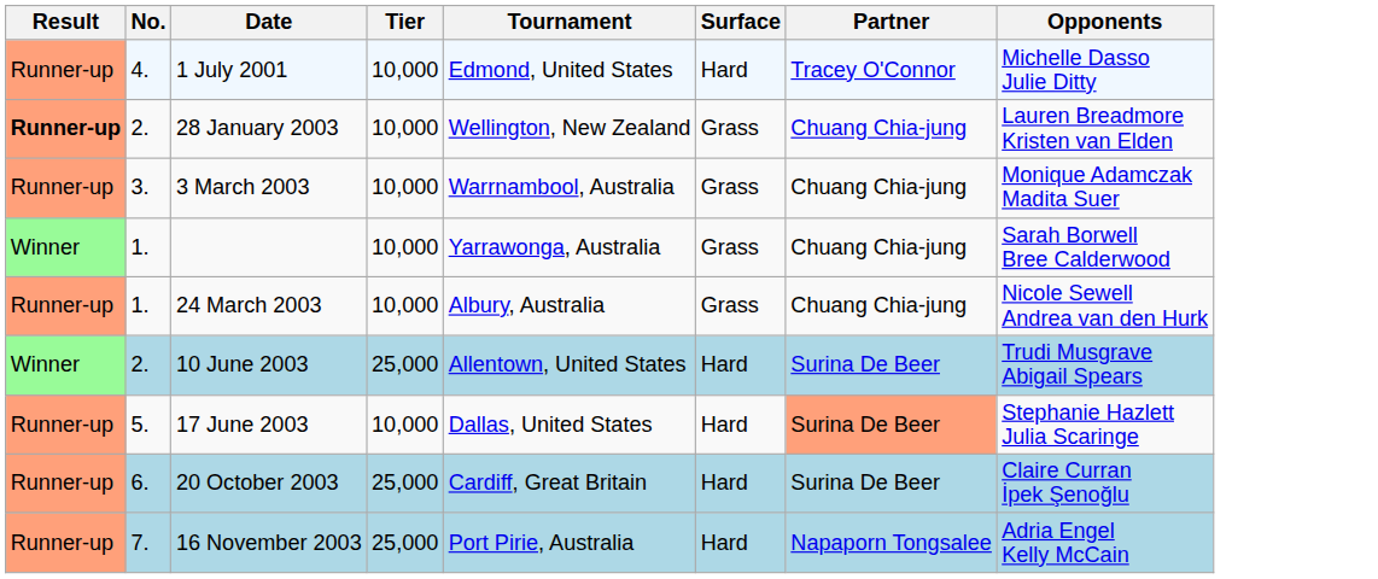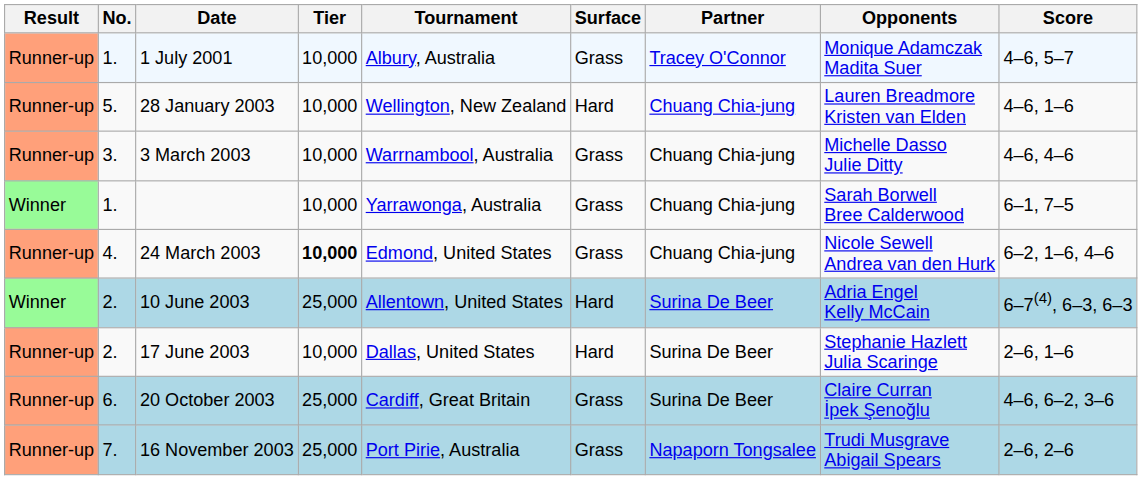+ column: Score | 4–6, 5–7 | 4–6, 1–6 | 4–6, 4–6 | 6–1, 7–5 | 6–2, 1–6, 4–6 | 6–7(4), 6–3, 6–3 | 2–6, 1–6 | 4–6, 6–2, 3–6 | 2–6, 2–6
1 July 2001 | No.: 4. -> 1.
1 July 2001 | Tournament: Edmond, United States -> Albury, Australia
1 July 2001 | Surface: Hard -> Grass
1 July 2001 | Opponents: Michelle Dasso Julie Ditty -> Monique Adamczak Madita Suer
28 January 2003 | Result: bold -> normal
28 January 2003 | No.: 2. -> 5.
28 January 2003 | Surface: Grass -> Hard
3 March 2003 | Opponents: Monique Adamczak Madita Suer -> Michelle Dasso Julie Ditty
24 March 2003 | No.: 1. -> 4.
24 March 2003 | Tier: normal -> bold
24 March 2003 | Tournament: Albury, Australia -> Edmond, United States
10 June 2003 | Opponents: Trudi Musgrave Abigail Spears -> Adria Engel Kelly McCain
17 June 2003 | No.: 5. -> 2.
17 June 2003 | Partner: lightsalmon background -> no background
20 October 2003 | Surface: Hard -> Grass
16 November 2003 | Surface: Hard -> Grass
16 November 2003 | Opponents: Adria Engel Kelly McCain -> Trudi Musgrave Abigail Spears
